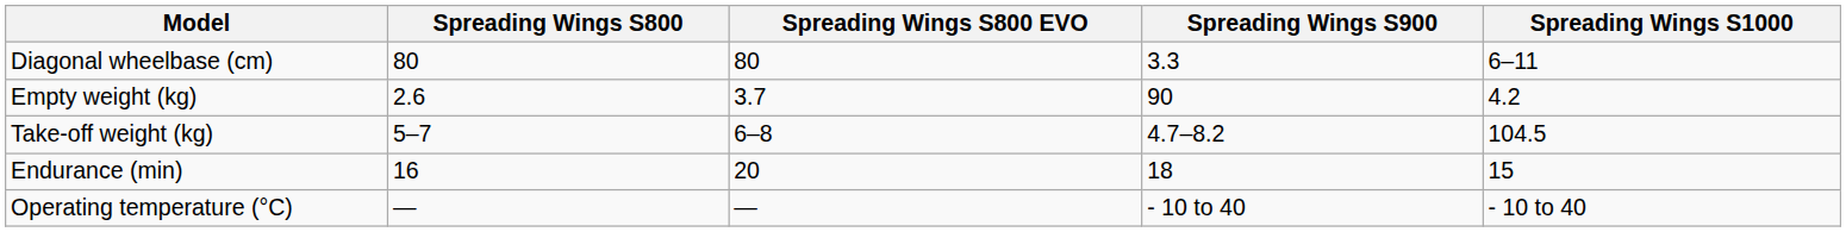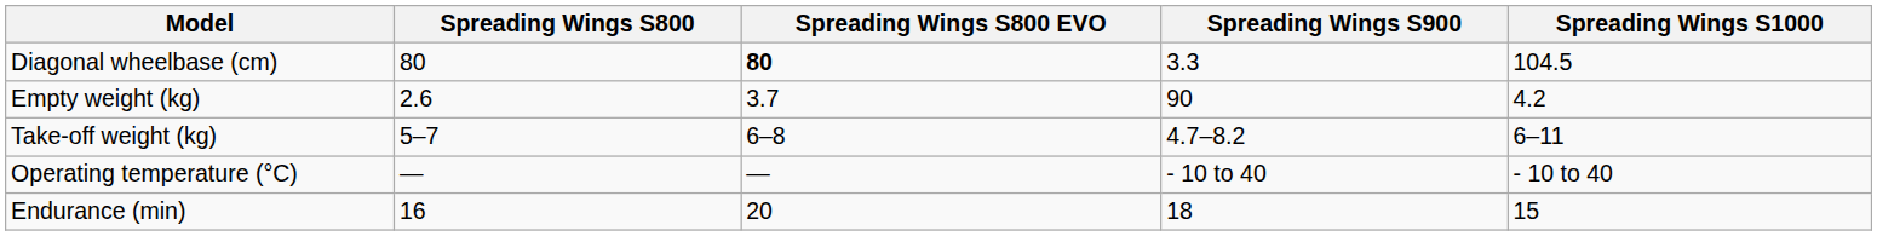Diagonal wheelbase (cm) | Spreading Wings S800 EVO: normal -> bold
Diagonal wheelbase (cm) | Spreading Wings S1000: 6–11 -> 104.5
Take-off weight (kg) | Spreading Wings S1000: 104.5 -> 6–11
rows swapped: Endurance (min) <-> Operating temperature (°C)
